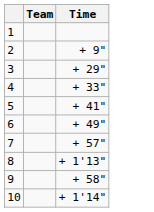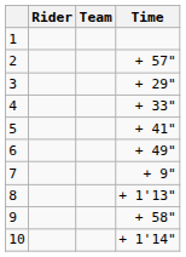+ column: Rider
2 | Time: + 9" -> + 57"
7 | Time: + 57" -> + 9"
